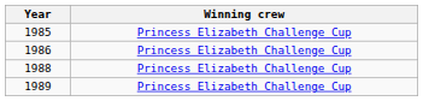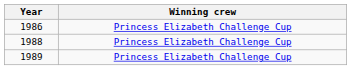- row: 1985 | Princess Elizabeth Challenge Cup
